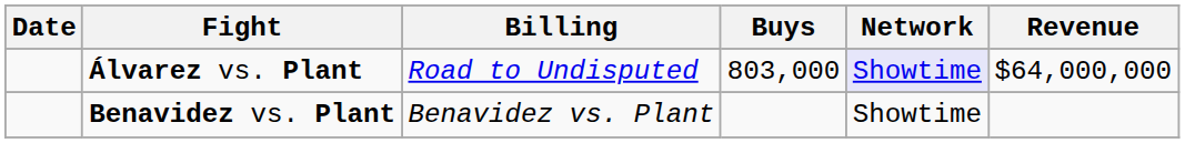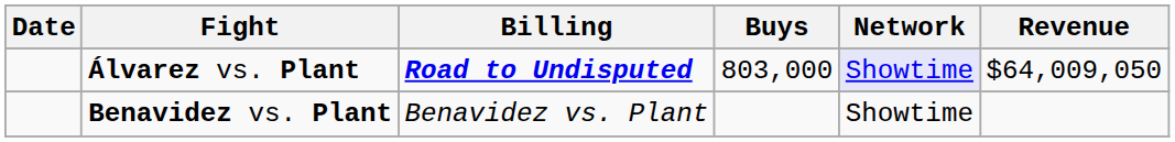Álvarez vs. Plant | Billing: normal -> bold
Álvarez vs. Plant | Revenue: $64,000,000 -> $64,009,050
